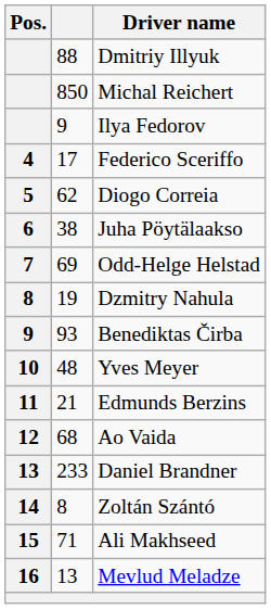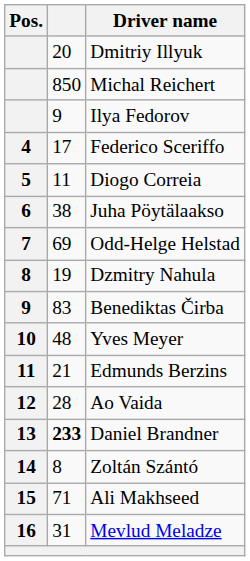Dmitriy Illyuk | column 2: 88 -> 20
Diogo Correia | column 2: 62 -> 11
Benediktas Čirba | column 2: 93 -> 83
Ao Vaida | column 2: 68 -> 28
Daniel Brandner | column 2: normal -> bold
Mevlud Meladze | column 2: 13 -> 31
